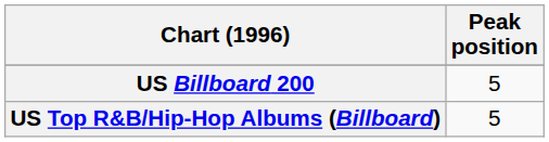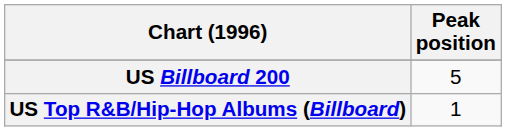US Top R&B/Hip-Hop Albums (Billboard) | Peak position: 5 -> 1
